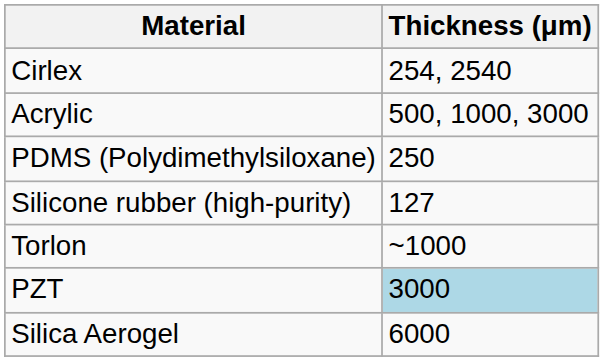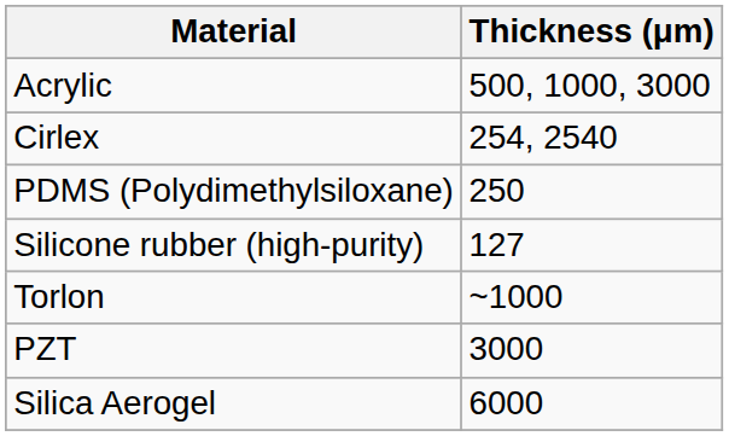rows swapped: Acrylic <-> Cirlex
PZT | Thickness (μm): lightblue background -> no background
